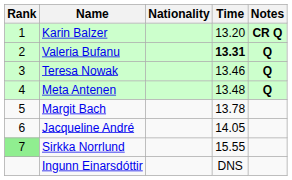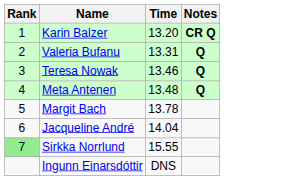- column: Nationality
Valeria Bufanu | Time: bold -> normal
Jacqueline André | Time: 14.05 -> 14.04
